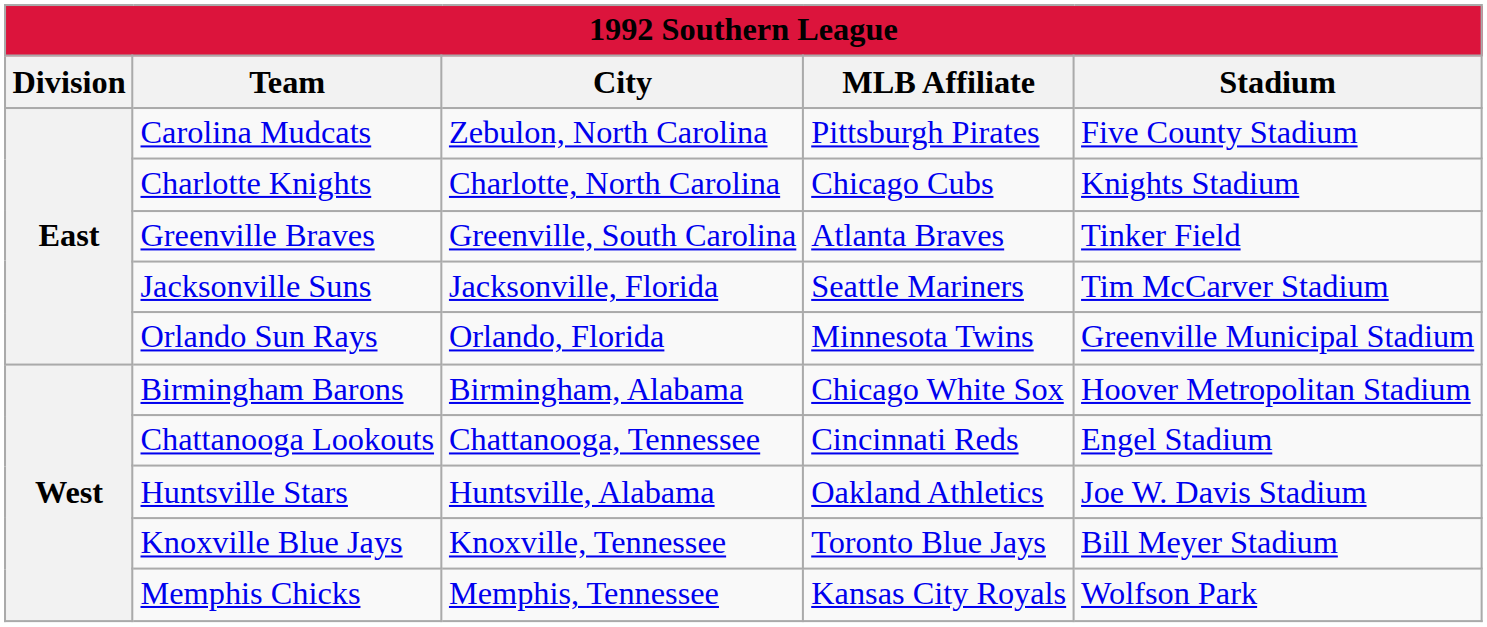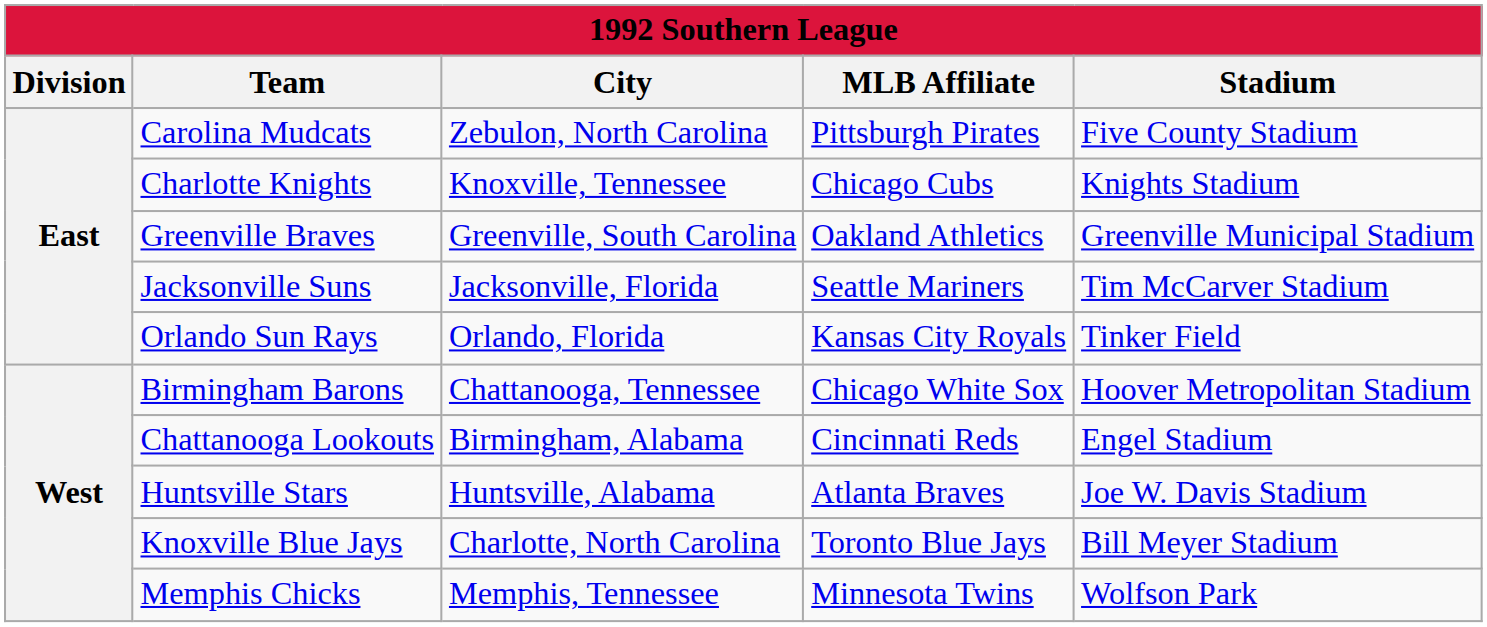Charlotte Knights | City: Charlotte, North Carolina -> Knoxville, Tennessee
Greenville Braves | MLB Affiliate: Atlanta Braves -> Oakland Athletics
Greenville Braves | Stadium: Tinker Field -> Greenville Municipal Stadium
Orlando Sun Rays | MLB Affiliate: Minnesota Twins -> Kansas City Royals
Orlando Sun Rays | Stadium: Greenville Municipal Stadium -> Tinker Field
Birmingham Barons | City: Birmingham, Alabama -> Chattanooga, Tennessee
Chattanooga Lookouts | City: Chattanooga, Tennessee -> Birmingham, Alabama
Huntsville Stars | MLB Affiliate: Oakland Athletics -> Atlanta Braves
Knoxville Blue Jays | City: Knoxville, Tennessee -> Charlotte, North Carolina
Memphis Chicks | MLB Affiliate: Kansas City Royals -> Minnesota Twins
